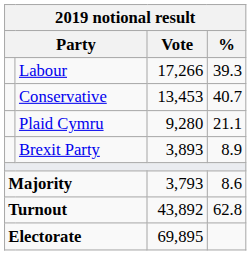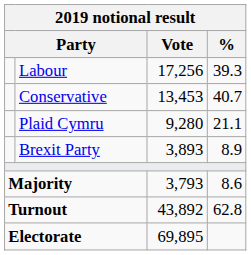Labour | Vote: 17,266 -> 17,256
